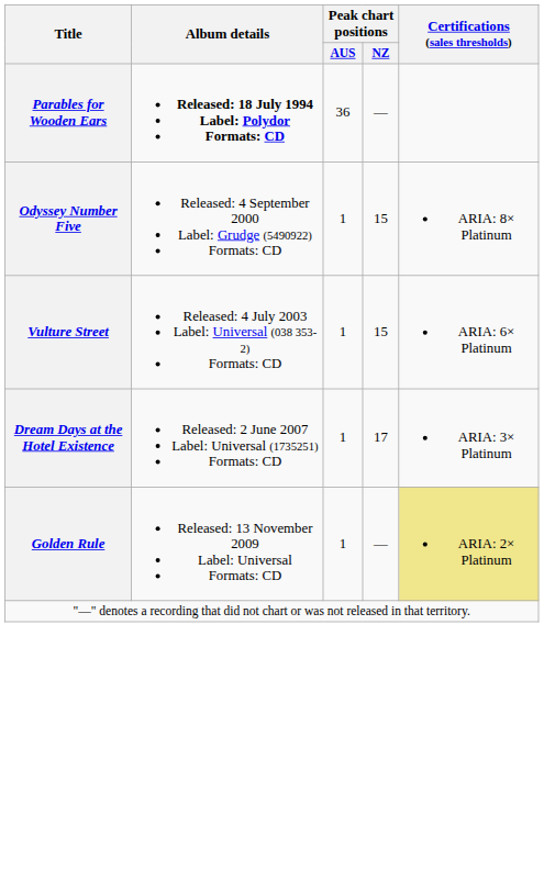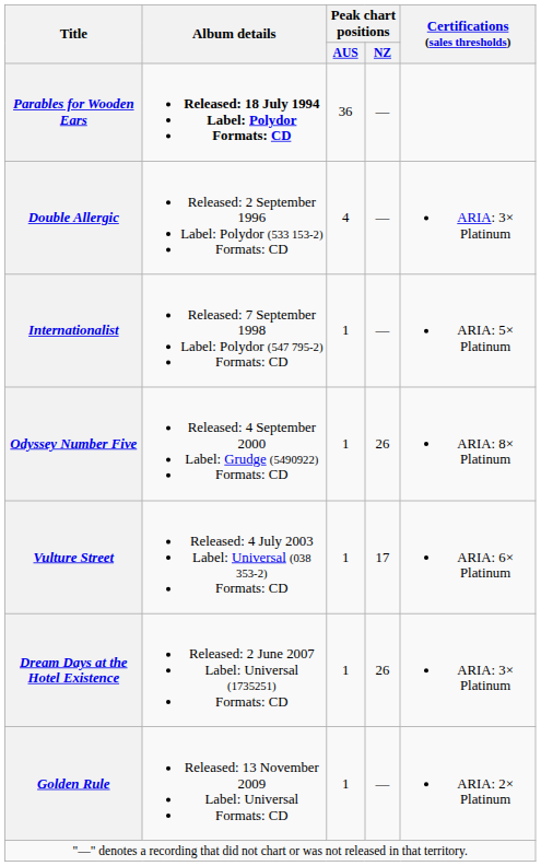+ row: Double Allergic | Released: 2 September 1996 Label: Polydor (533 153-2) Formats: CD | 4 | — | ARIA: 3× Platinum
+ row: Internationalist | Released: 7 September 1998 Label: Polydor (547 795-2) Formats: CD | 1 | — | ARIA: 5× Platinum
Odyssey Number Five | Peak chart positions / NZ: 15 -> 26
Vulture Street | Peak chart positions / NZ: 15 -> 17
Dream Days at the Hotel Existence | Peak chart positions / NZ: 17 -> 26
Golden Rule | Certifications (sales thresholds): khaki background -> no background
